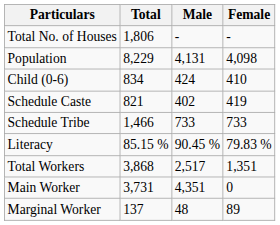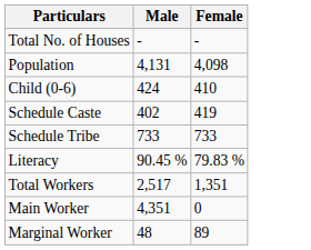- column: Total | 1,806 | 8,229 | 834 | 821 | 1,466 | 85.15 % | 3,868 | 3,731 | 137
